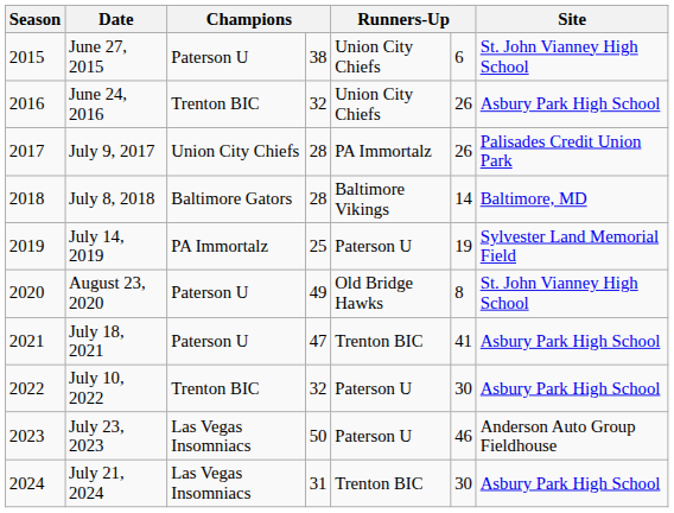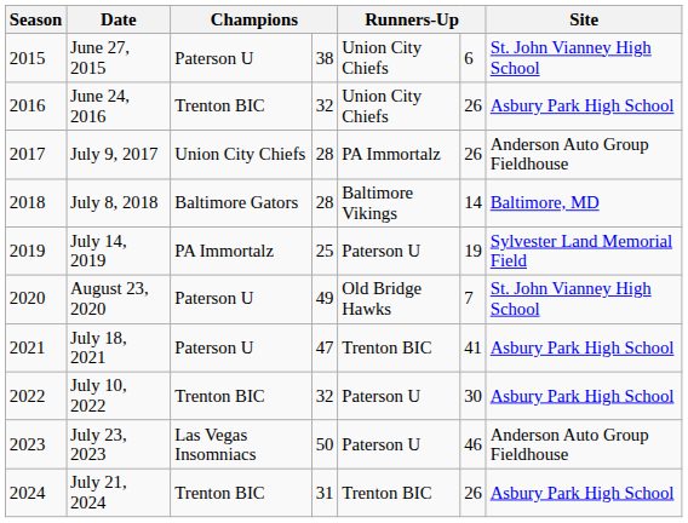July 9, 2017 | Site: Palisades Credit Union Park -> Anderson Auto Group Fieldhouse
August 23, 2020 | column 6: 8 -> 7
July 21, 2024 | column 3: Las Vegas Insomniacs -> Trenton BIC
July 21, 2024 | column 6: 30 -> 26
